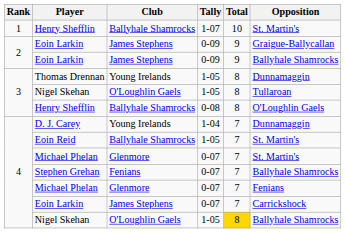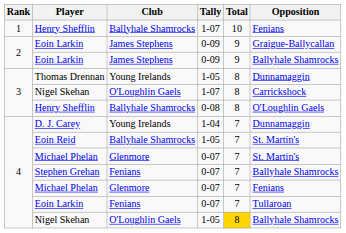1 / Henry Shefflin | Opposition: St. Martin's -> Fenians
3 / Nigel Skehan | Tally: 1-05 -> 1-07
3 / Nigel Skehan | Opposition: Tullaroan -> Carrickshock
4 / Eoin Larkin | Club: James Stephens -> Fenians
4 / Eoin Larkin | Opposition: Carrickshock -> Tullaroan
